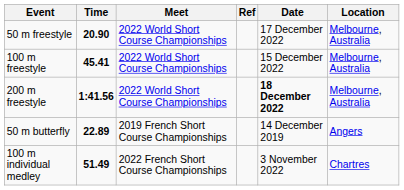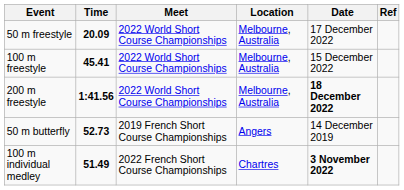columns swapped: Location <-> Ref
50 m freestyle | Time: 20.90 -> 20.09
50 m butterfly | Time: 22.89 -> 52.73
100 m individual medley | Date: normal -> bold
